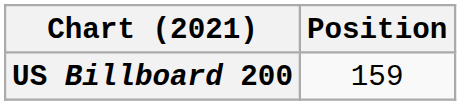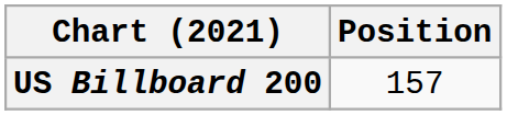US Billboard 200 | Position: 159 -> 157
